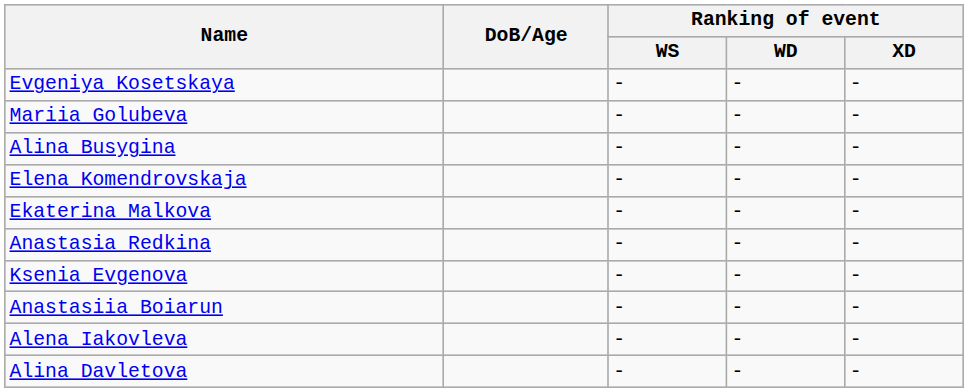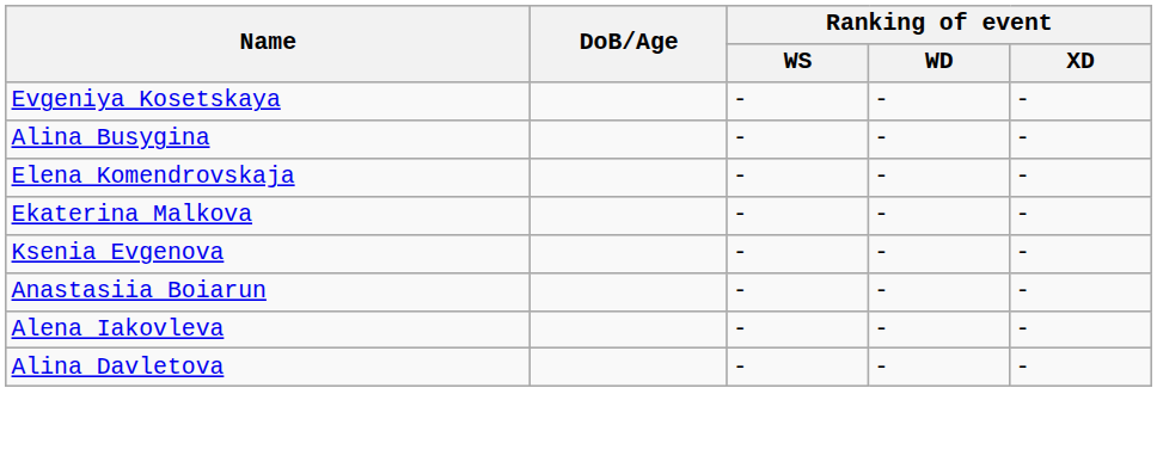- row: Mariia Golubeva | - | - | -
- row: Anastasia Redkina | - | - | -
